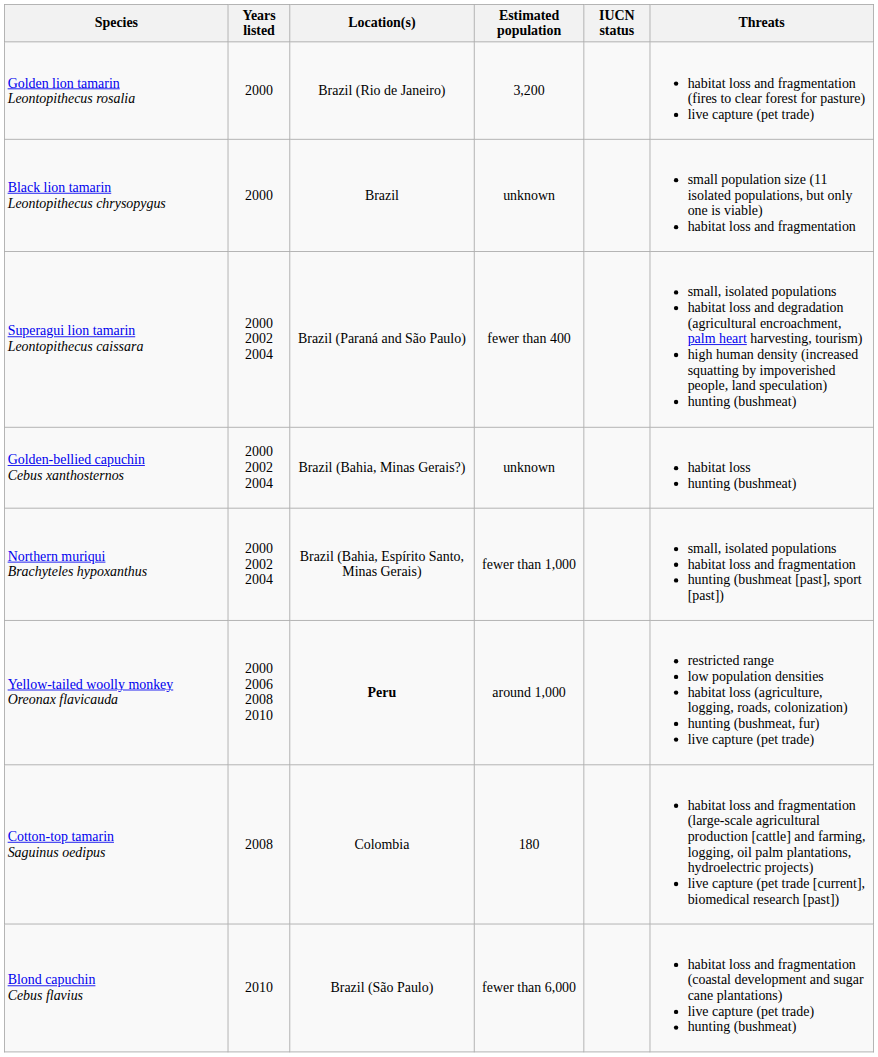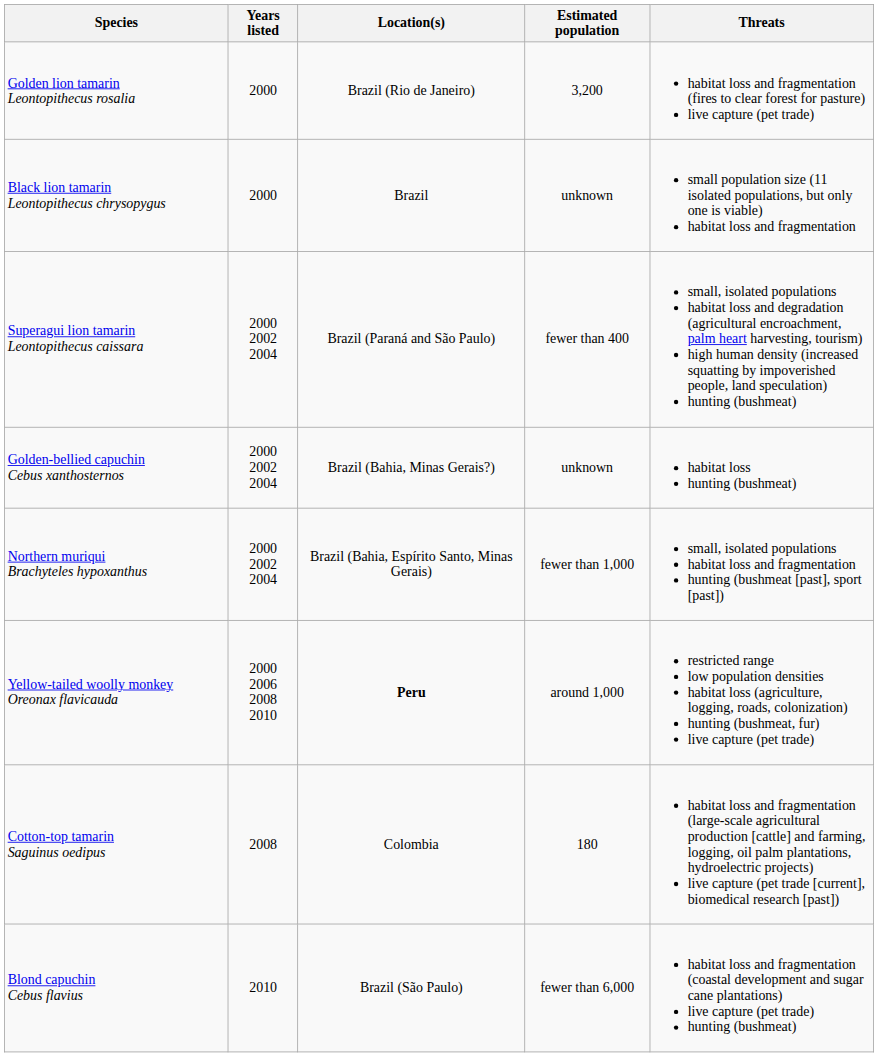- column: IUCN status
